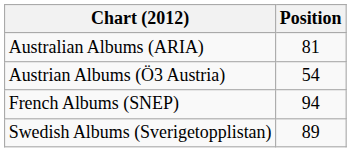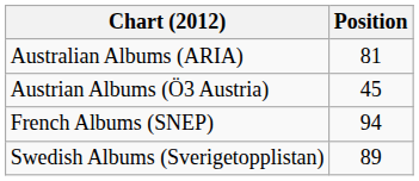Austrian Albums (Ö3 Austria) | Position: 54 -> 45
